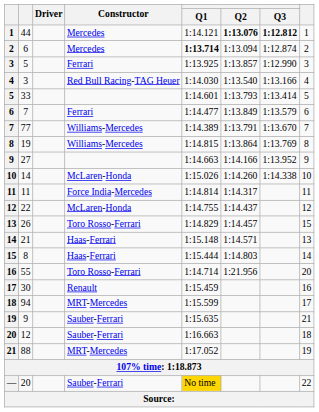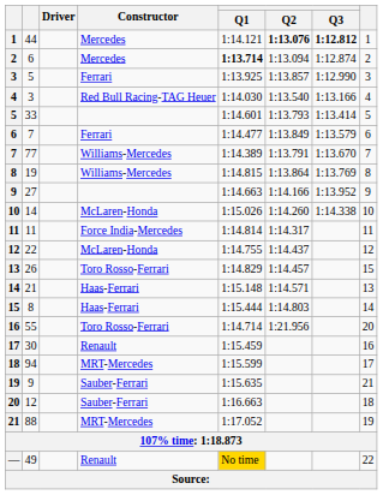— | column 2: 20 -> 49
— | Constructor: Sauber-Ferrari -> Renault
